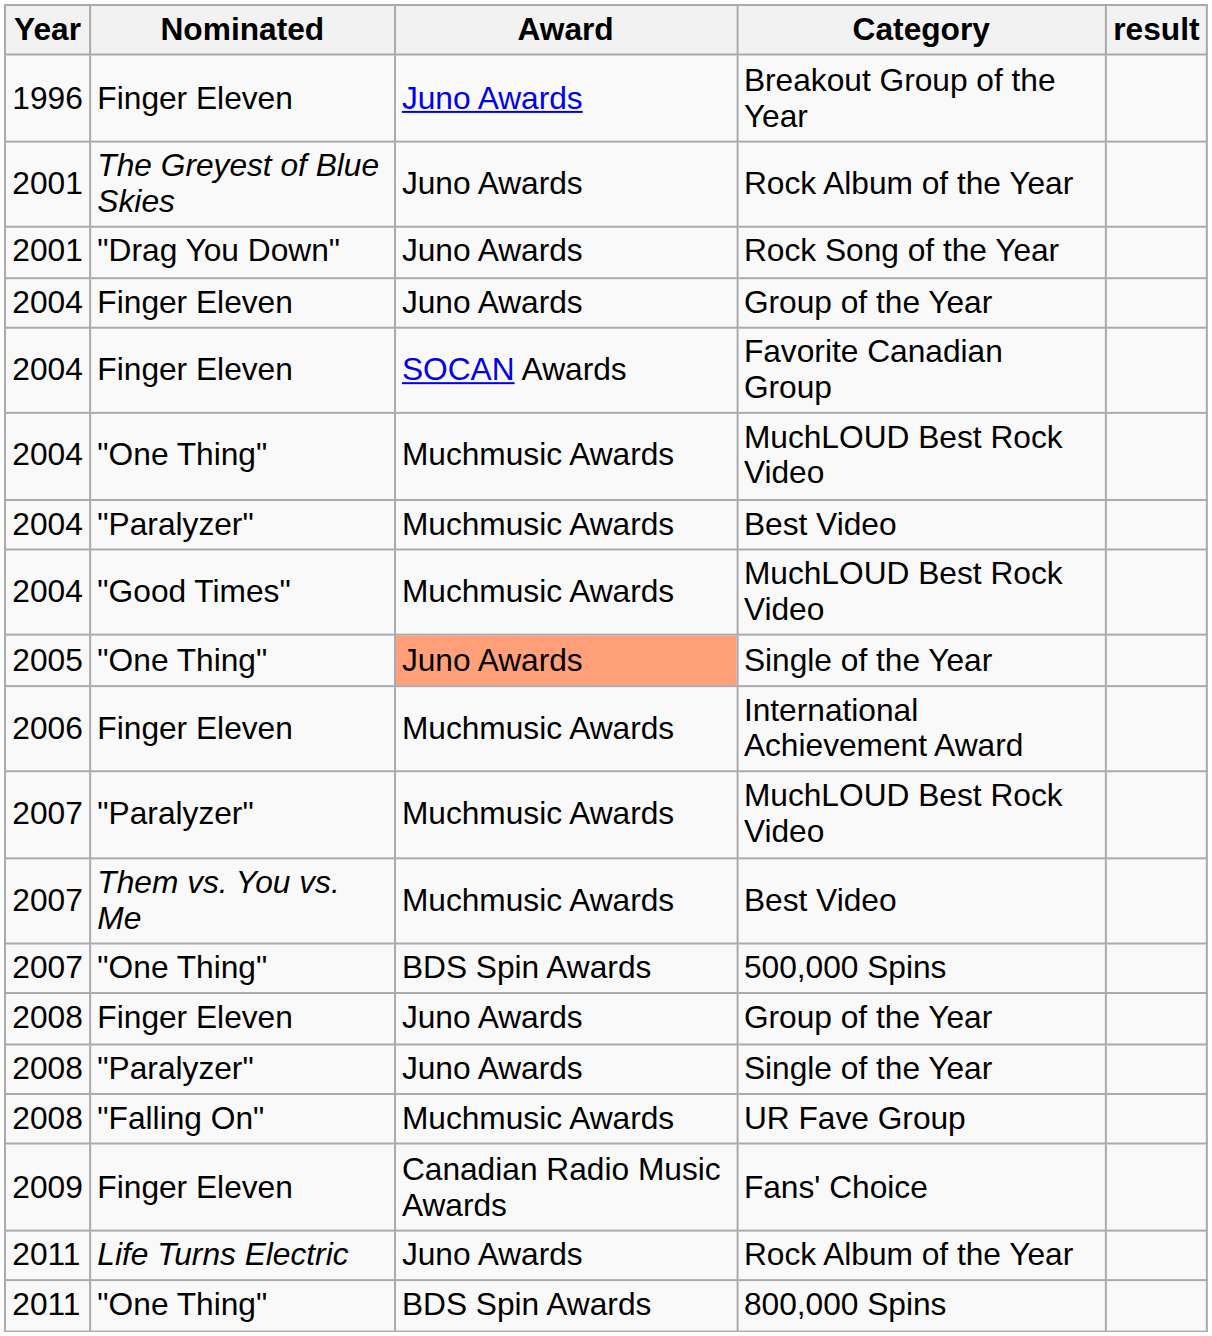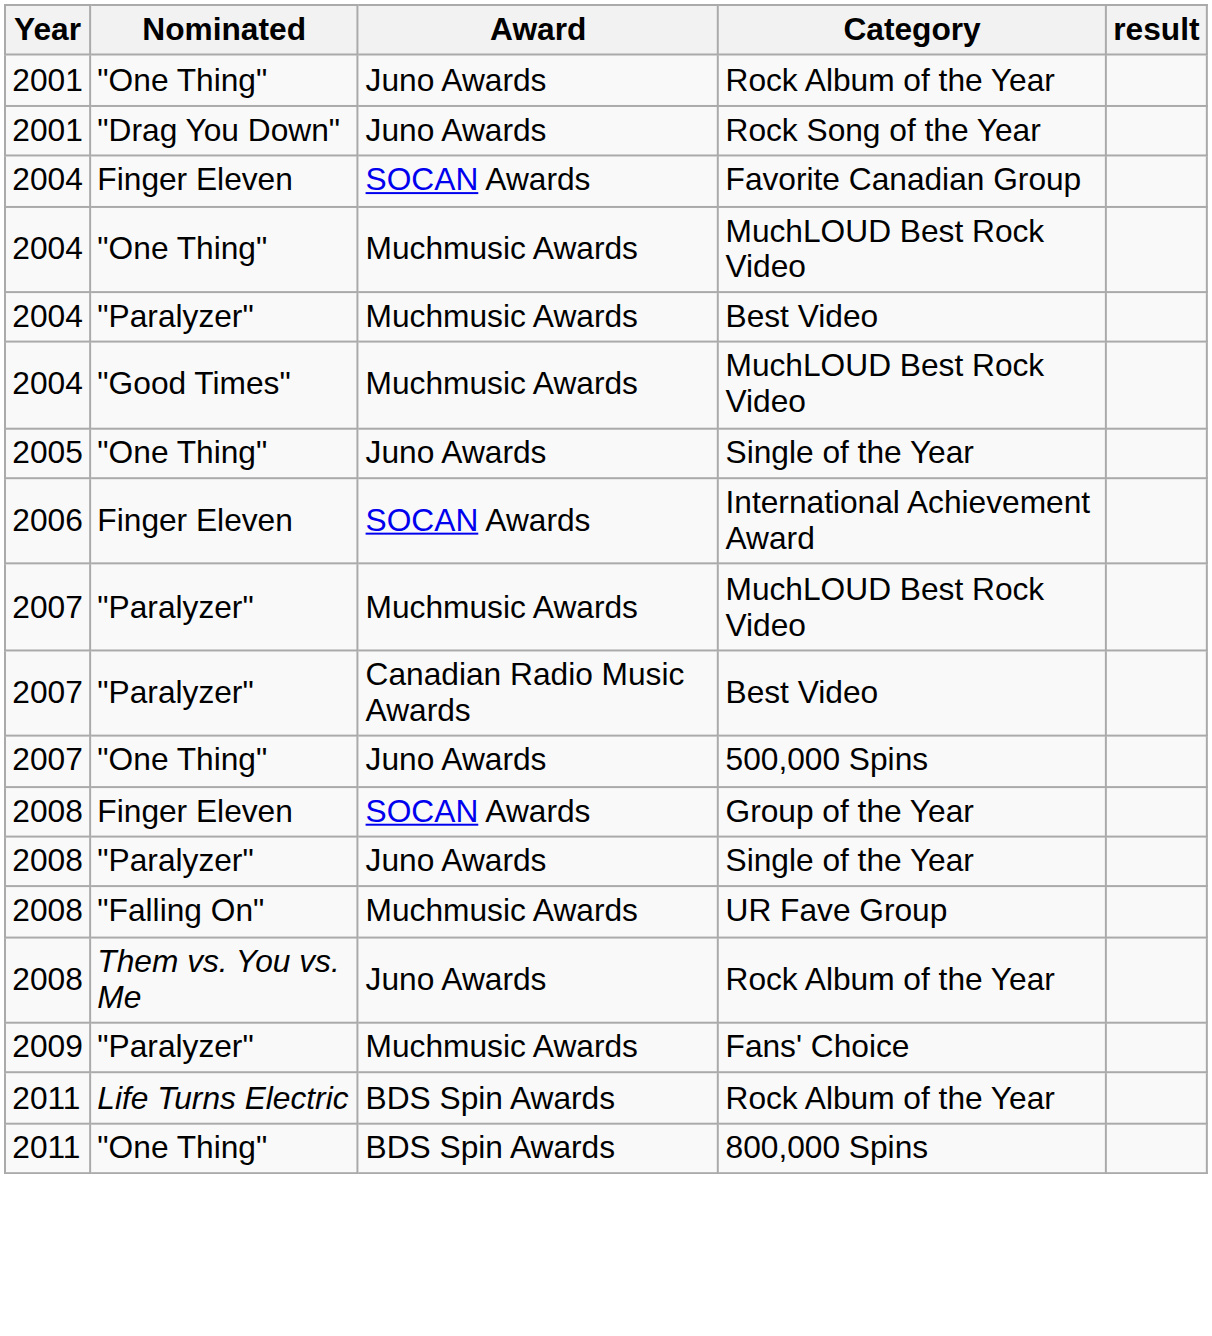- row: 1996 | Finger Eleven | Juno Awards | Breakout Group of the Year
2001 / Rock Album of the Year | Nominated: The Greyest of Blue Skies -> "One Thing"
- row: 2004 | Finger Eleven | Juno Awards | Group of the Year
2005 / Single of the Year | Award: lightsalmon background -> no background
International Achievement Award | Award: Muchmusic Awards -> SOCAN Awards
2007 / Best Video | Nominated: Them vs. You vs. Me -> "Paralyzer"
2007 / Best Video | Award: Muchmusic Awards -> Canadian Radio Music Awards
500,000 Spins | Award: BDS Spin Awards -> Juno Awards
2008 / Group of the Year | Award: Juno Awards -> SOCAN Awards
+ row: 2008 | Them vs. You vs. Me | Juno Awards | Rock Album of the Year
Fans' Choice | Nominated: Finger Eleven -> "Paralyzer"
Fans' Choice | Award: Canadian Radio Music Awards -> Muchmusic Awards
2011 / Rock Album of the Year | Award: Juno Awards -> BDS Spin Awards
